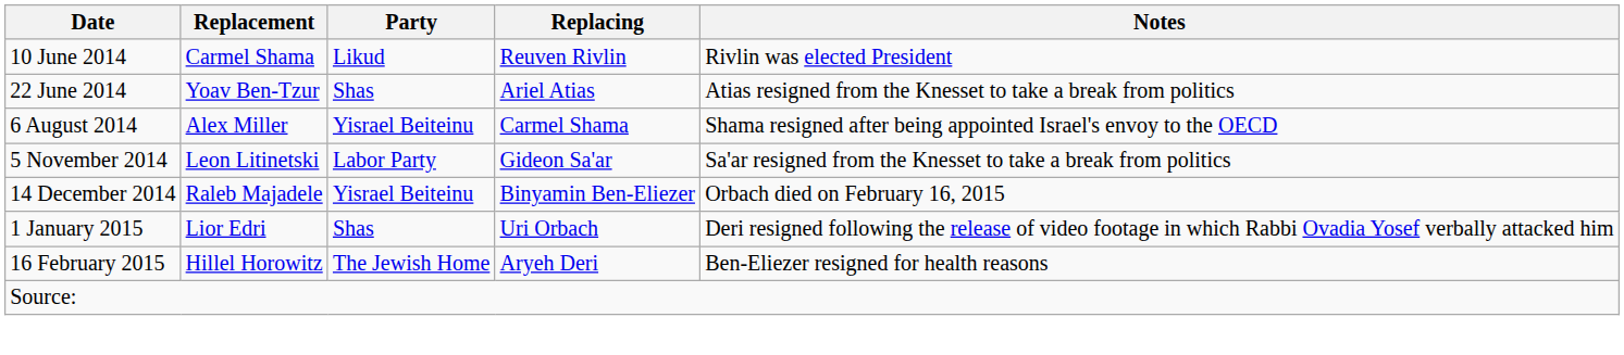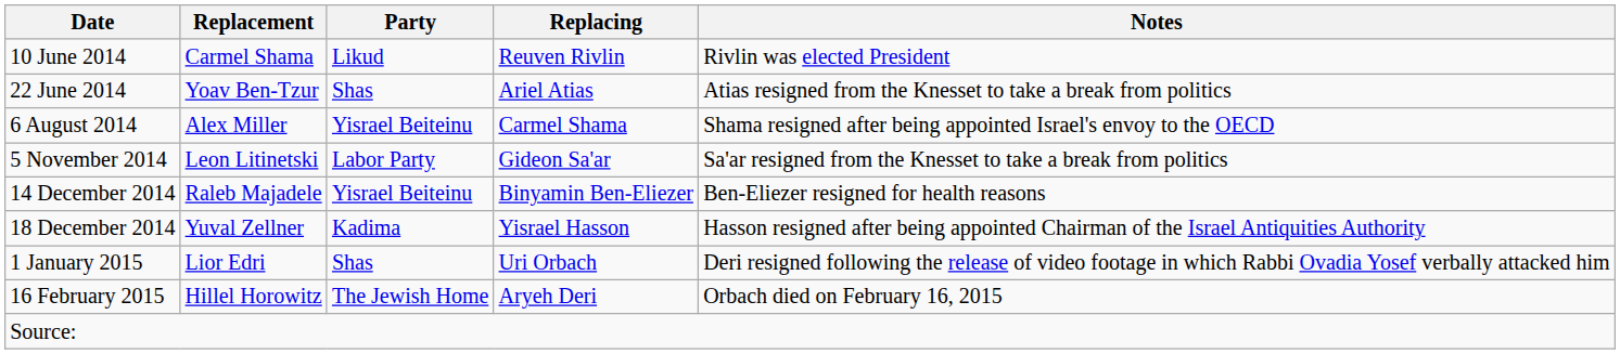14 December 2014 | Notes: Orbach died on February 16, 2015 -> Ben-Eliezer resigned for health reasons
+ row: 18 December 2014 | Yuval Zellner | Kadima | Yisrael Hasson | Hasson resigned after being appointed Chairman of the Israel Antiquities Authority
16 February 2015 | Notes: Ben-Eliezer resigned for health reasons -> Orbach died on February 16, 2015
